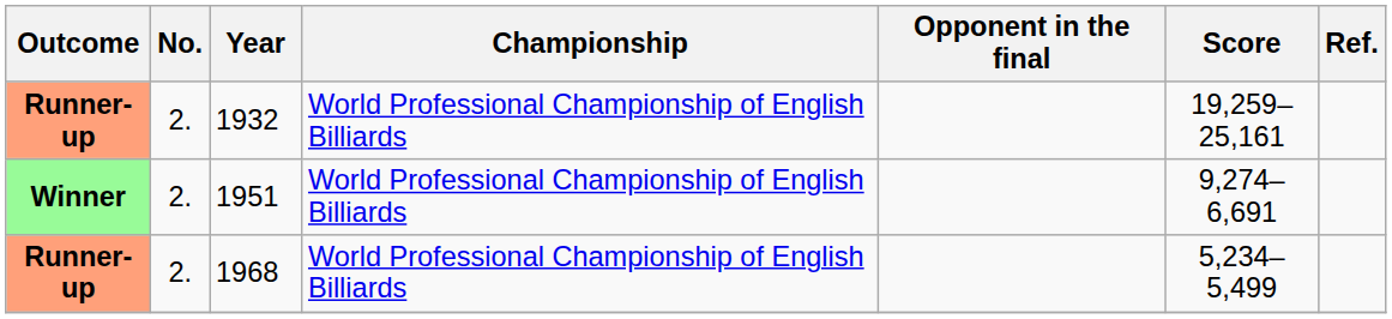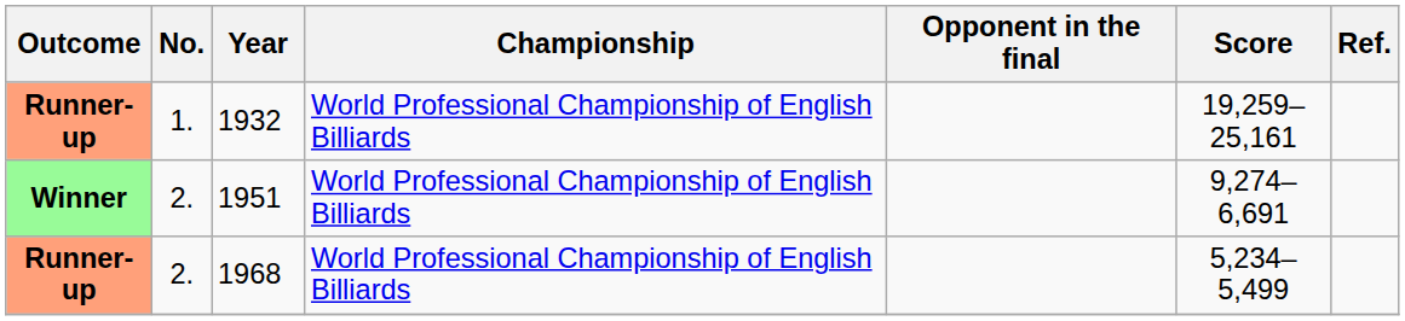1932 | No.: 2. -> 1.
